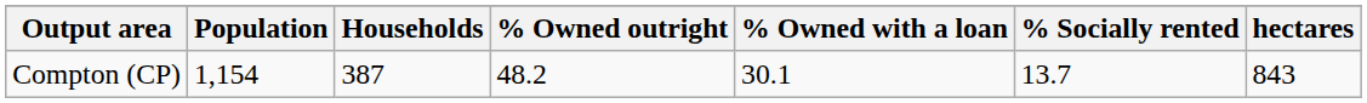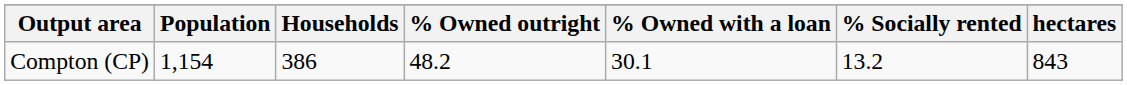Compton (CP) | Households: 387 -> 386
Compton (CP) | % Socially rented: 13.7 -> 13.2
